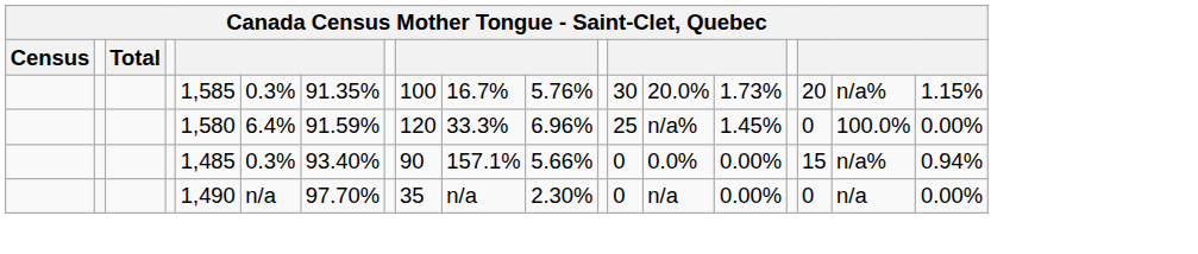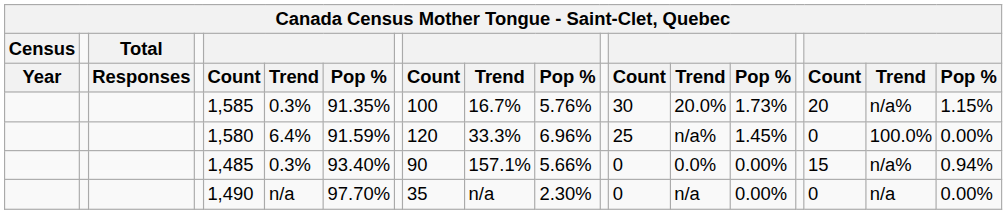+ row: Year | Responses | Count | Trend | Pop % | Count | Trend | Pop % | Count | Trend | Pop % | Count | Trend | Pop %
